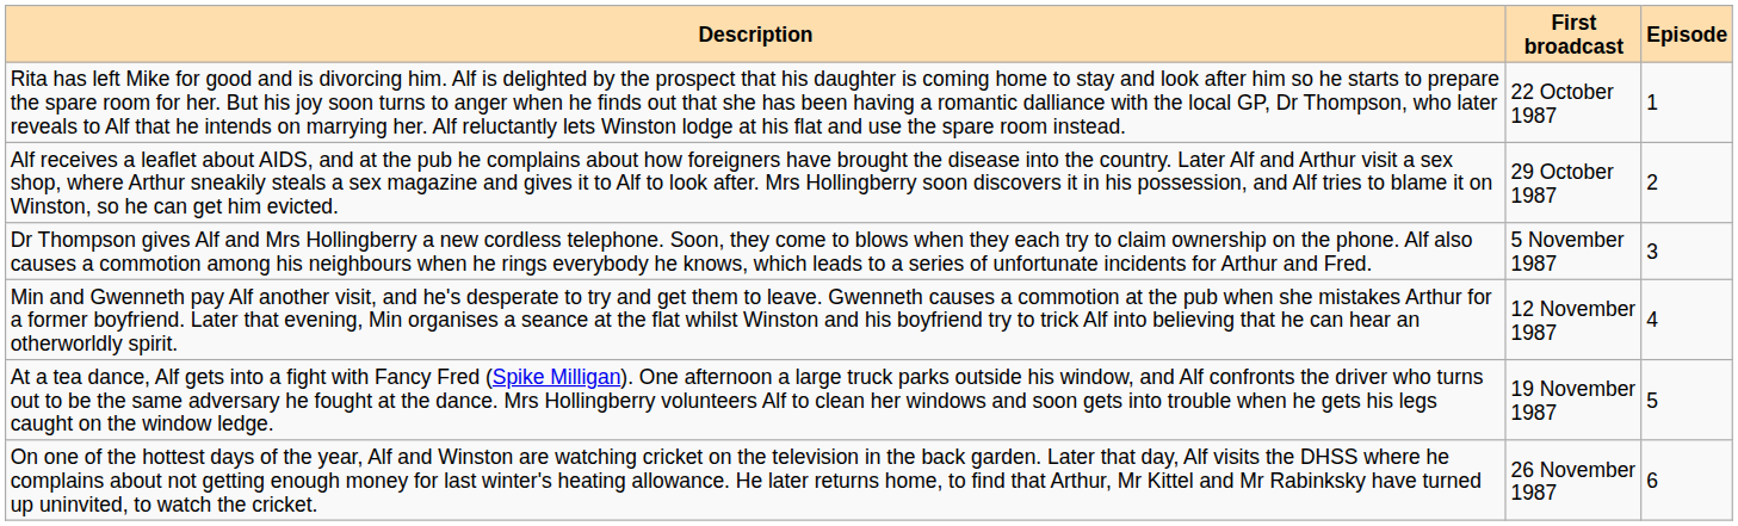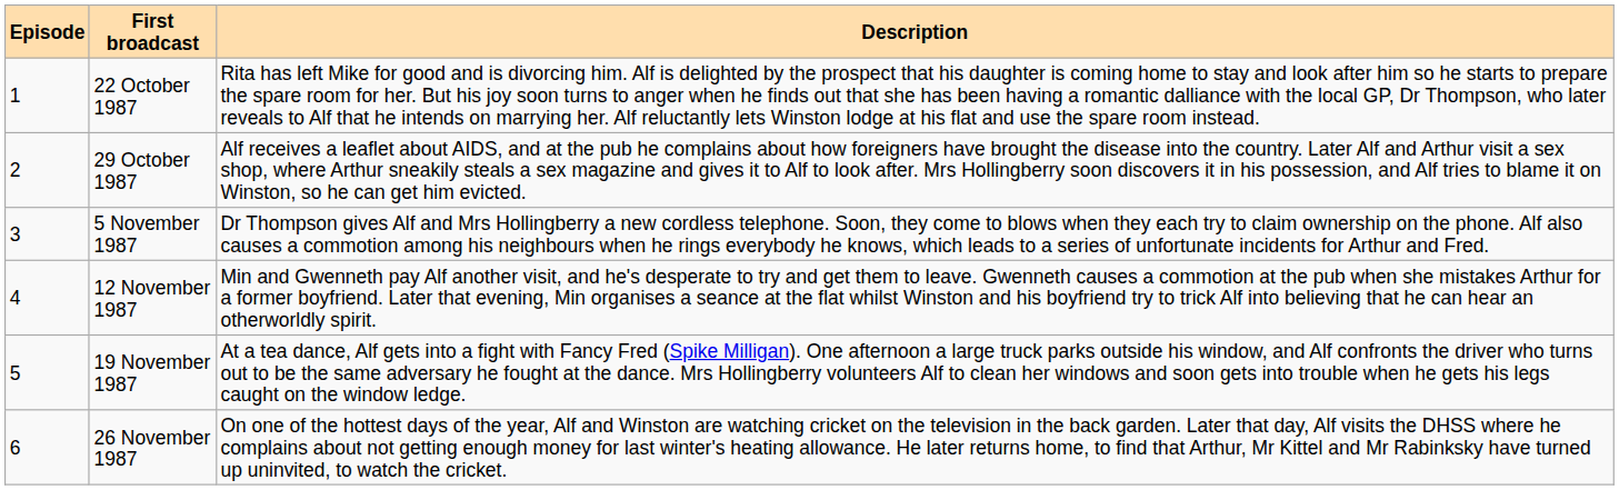columns swapped: Episode <-> Description
